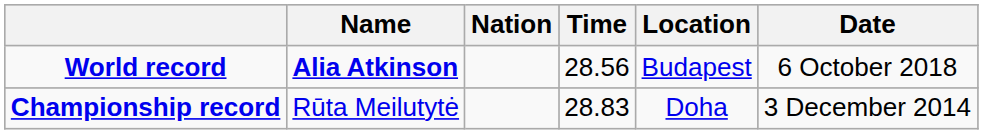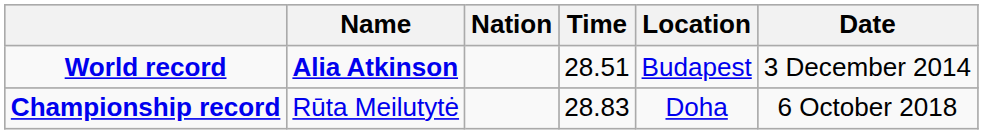World record | Time: 28.56 -> 28.51
World record | Date: 6 October 2018 -> 3 December 2014
Championship record | Date: 3 December 2014 -> 6 October 2018
